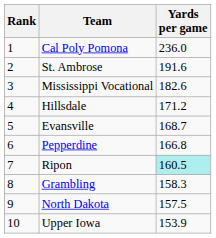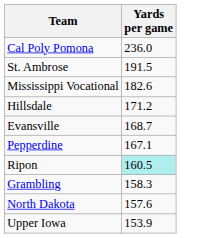- column: Rank | 1 | 2 | 3 | 4 | 5 | 6 | 7 | 8 | 9 | 10
St. Ambrose | Yards per game: 191.6 -> 191.5
Pepperdine | Yards per game: 166.8 -> 167.1
North Dakota | Yards per game: 157.5 -> 157.6
